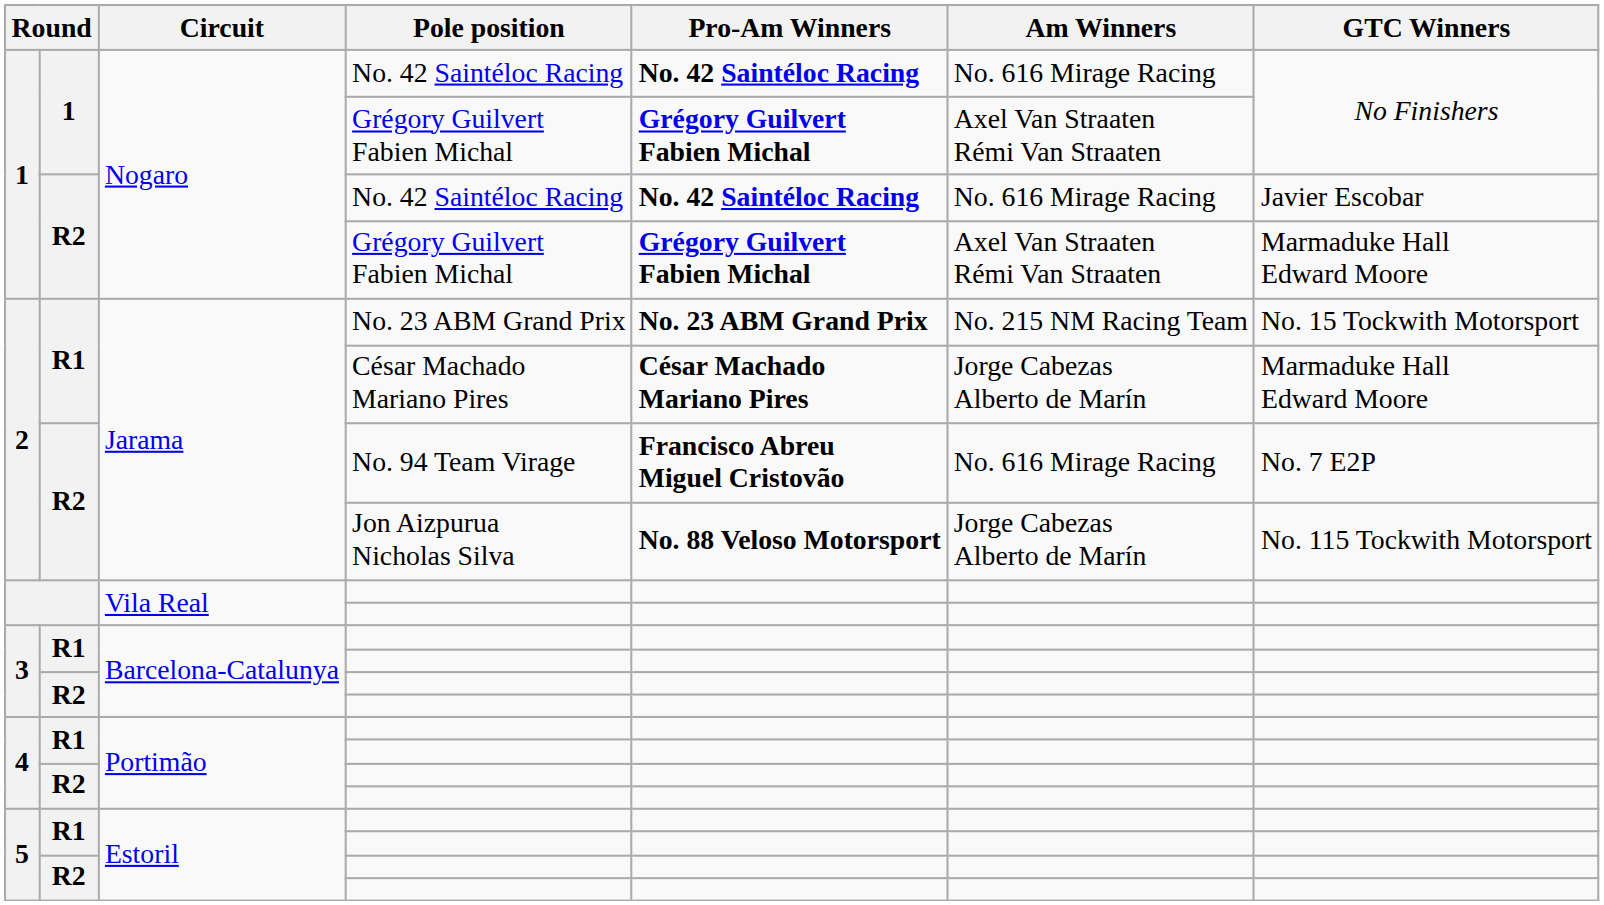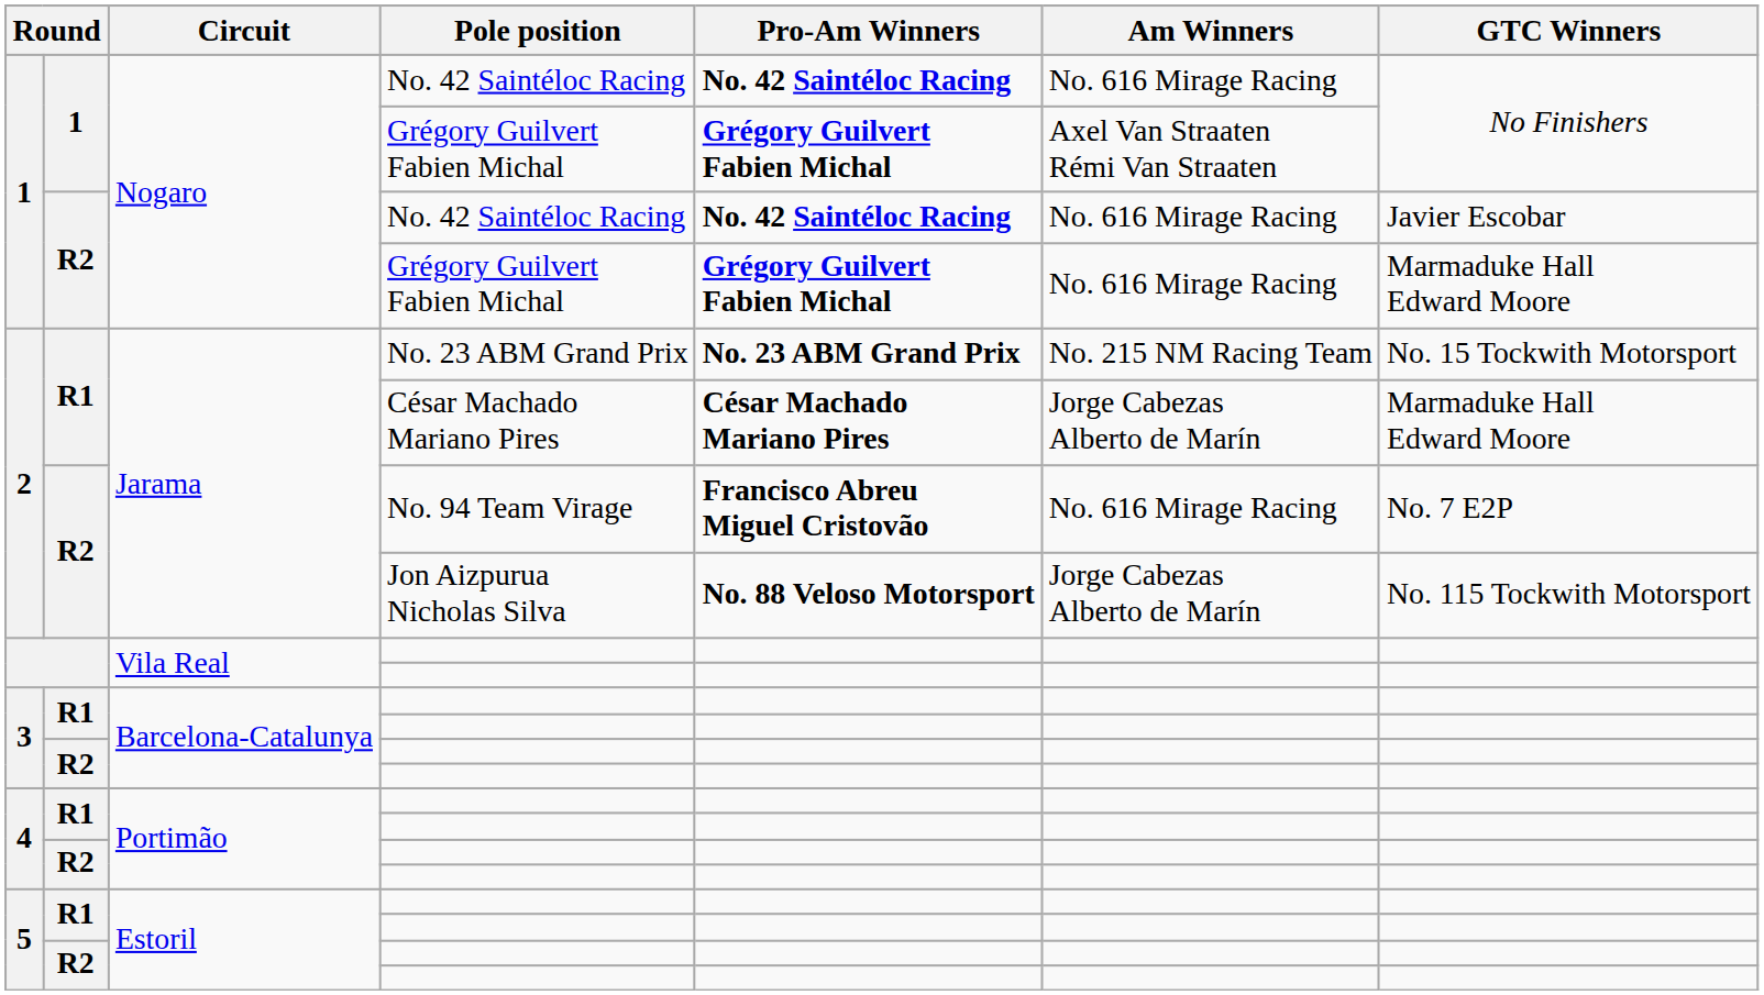R2 / Grégory Guilvert Fabien Michal | Am Winners: Axel Van Straaten Rémi Van Straaten -> No. 616 Mirage Racing
